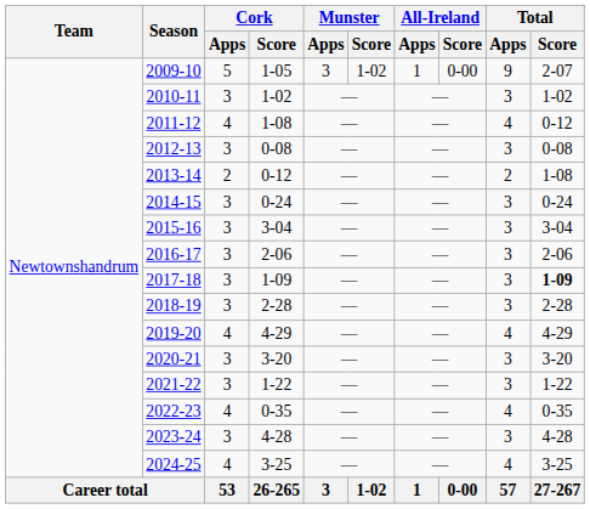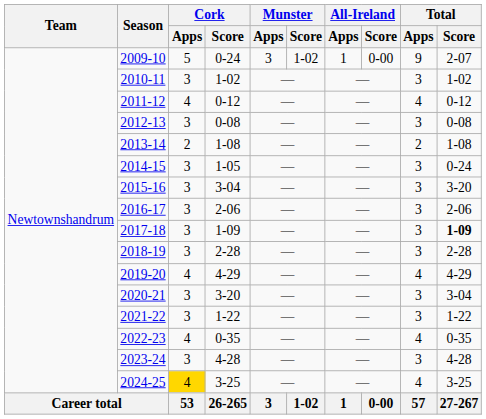2009-10 | Cork / Score: 1-05 -> 0-24
2011-12 | Cork / Score: 1-08 -> 0-12
2013-14 | Cork / Score: 0-12 -> 1-08
2014-15 | Cork / Score: 0-24 -> 1-05
2015-16 | Total / Score: 3-04 -> 3-20
2020-21 | Total / Score: 3-20 -> 3-04
2024-25 | Cork / Apps: no background -> gold background
